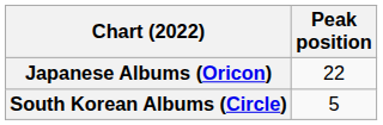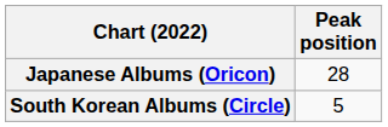Japanese Albums (Oricon) | Peak position: 22 -> 28
